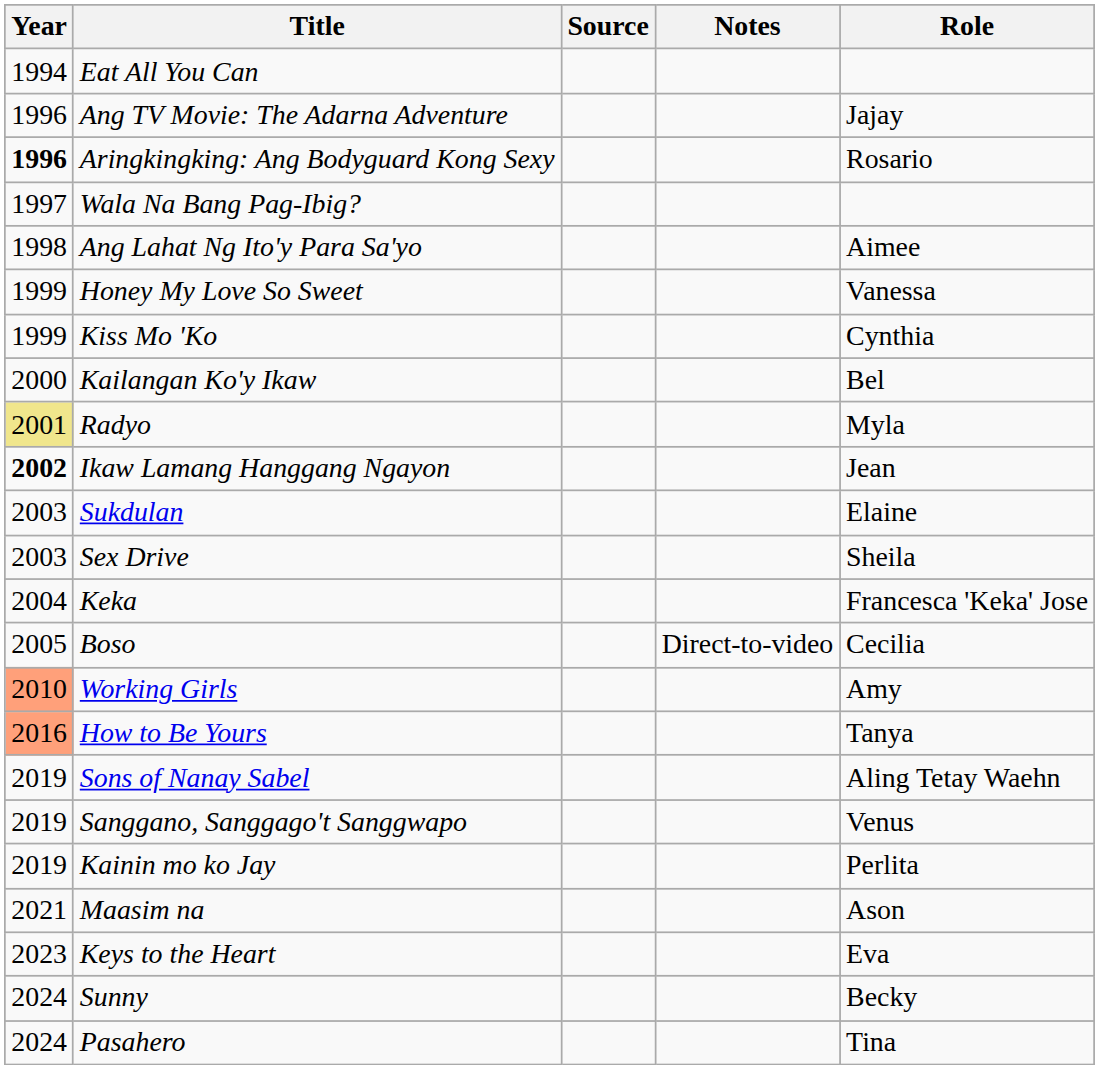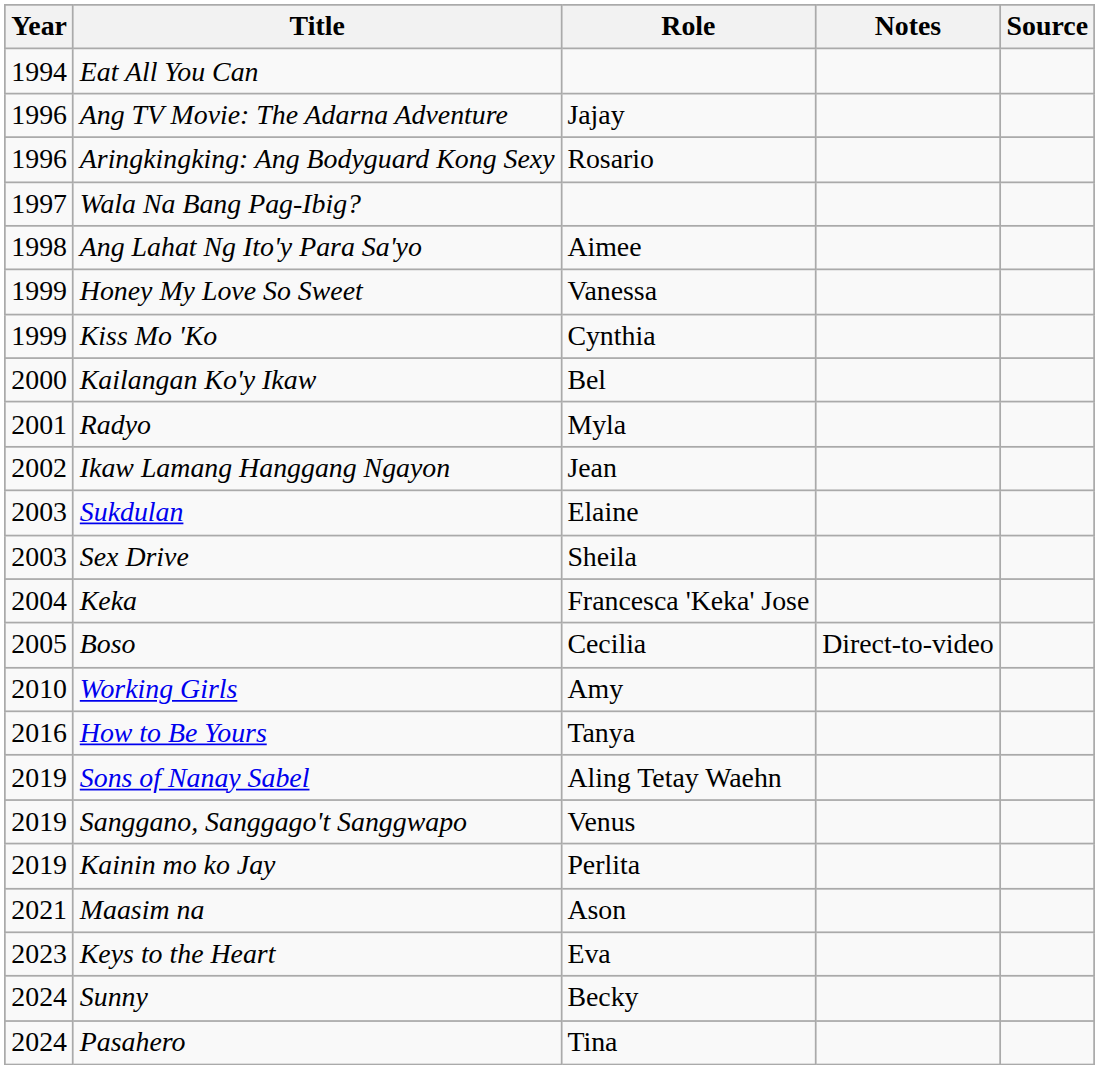columns swapped: Role <-> Source
Aringkingking: Ang Bodyguard Kong Sexy | Year: bold -> normal
Radyo | Year: khaki background -> no background
Ikaw Lamang Hanggang Ngayon | Year: bold -> normal
Working Girls | Year: lightsalmon background -> no background
How to Be Yours | Year: lightsalmon background -> no background
